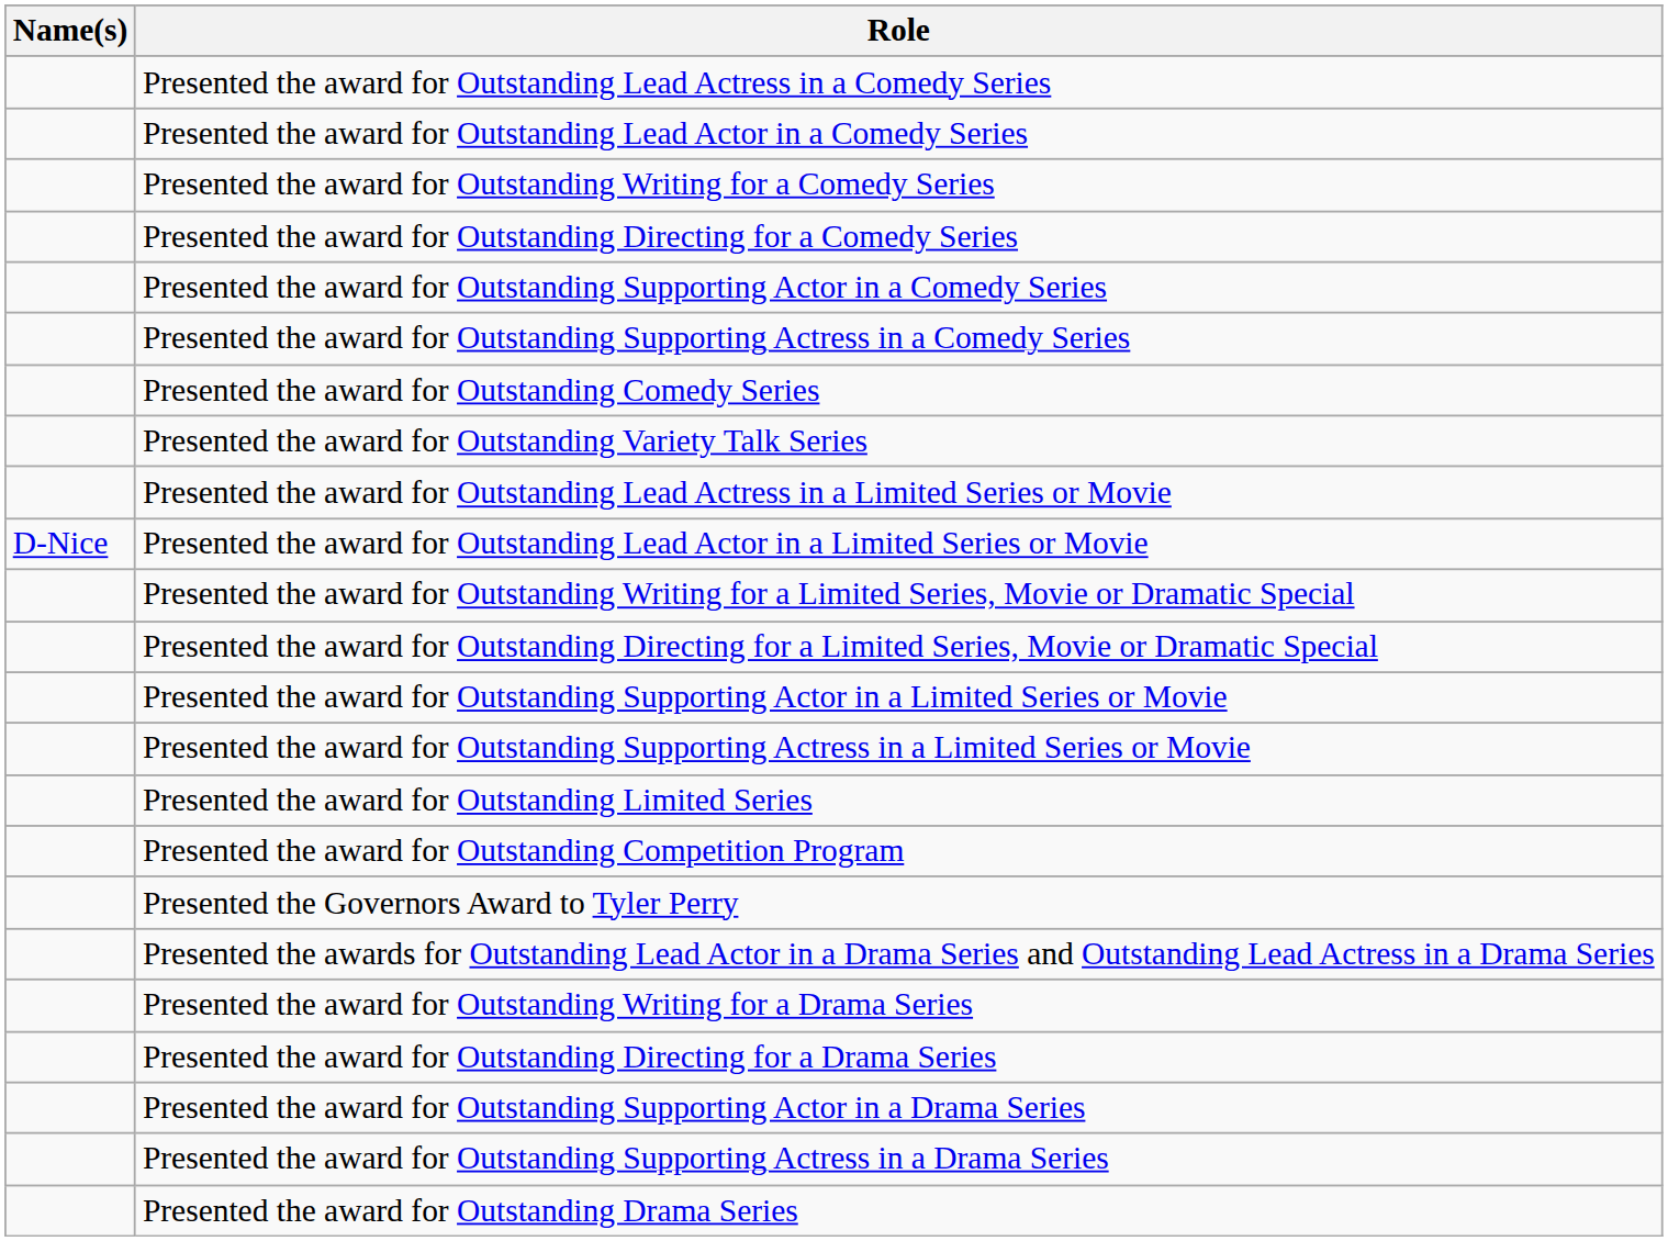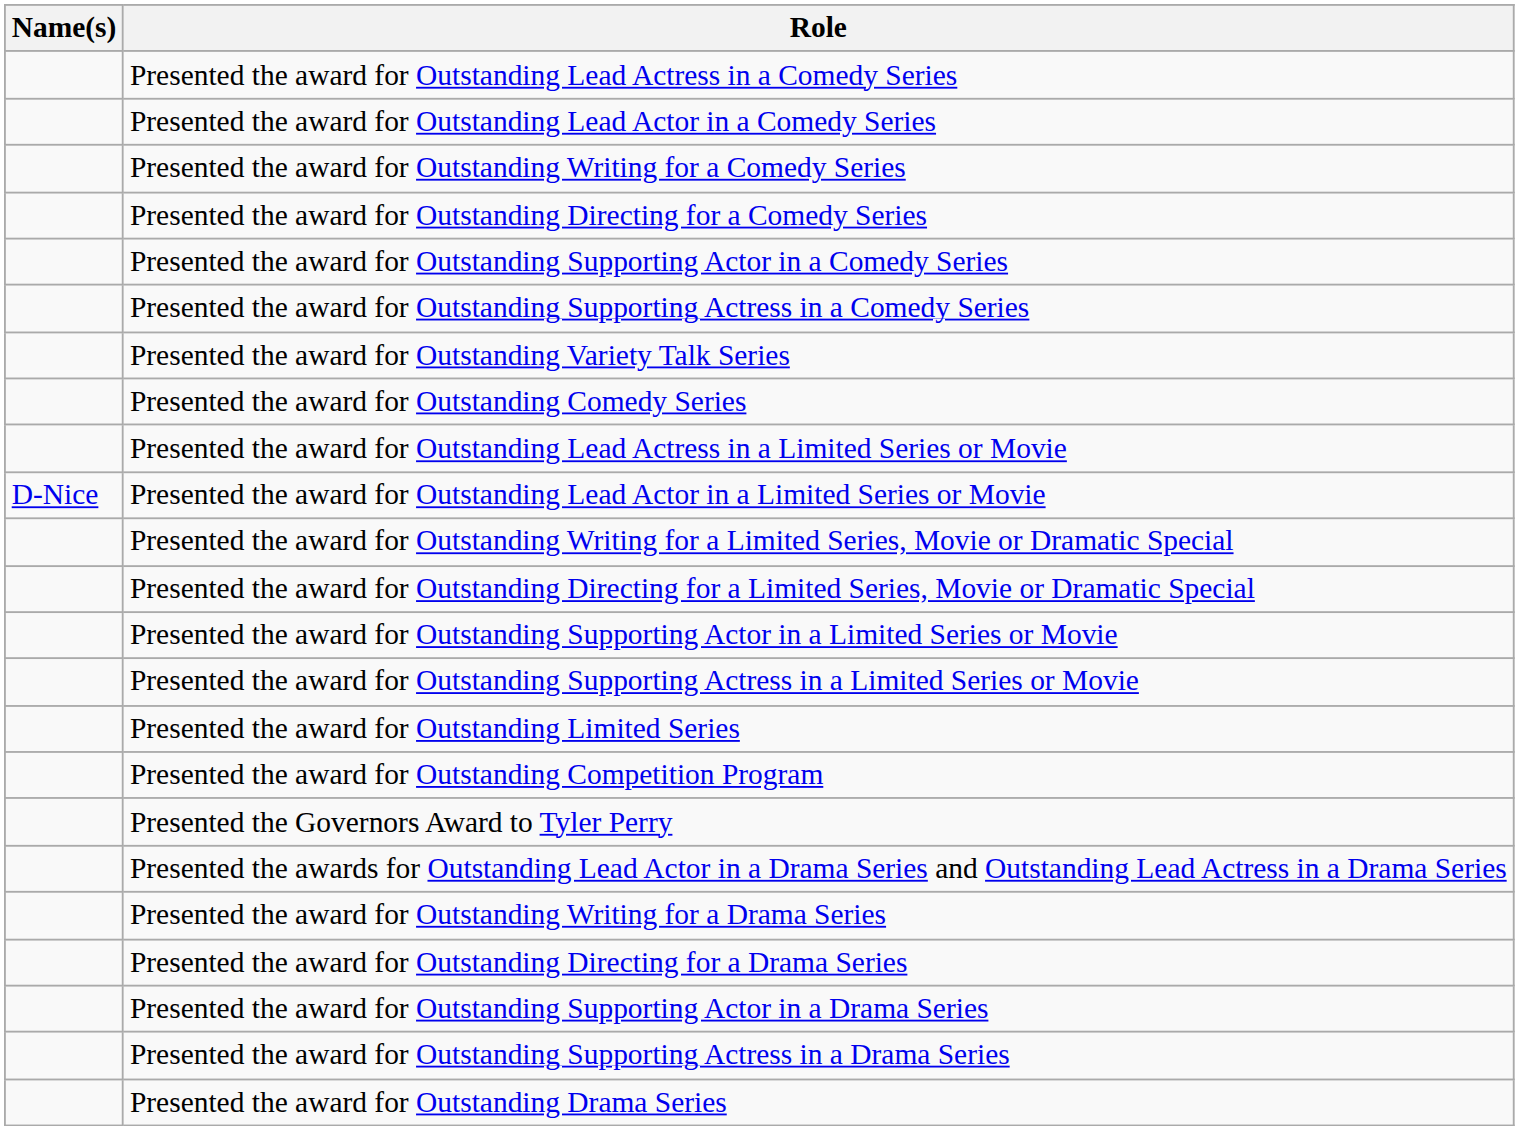rows swapped: Presented the award for Outstanding Comedy Series <-> Presented the award for Outstanding Variety Talk Series
